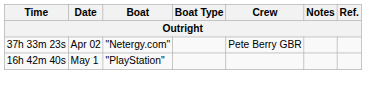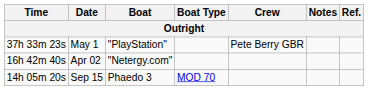37h 33m 23s | Date: Apr 02 -> May 1
37h 33m 23s | Boat: "Netergy.com" -> "PlayStation"
16h 42m 40s | Date: May 1 -> Apr 02
16h 42m 40s | Boat: "PlayStation" -> "Netergy.com"
+ row: 14h 05m 20s | Sep 15 | Phaedo 3 | MOD 70
